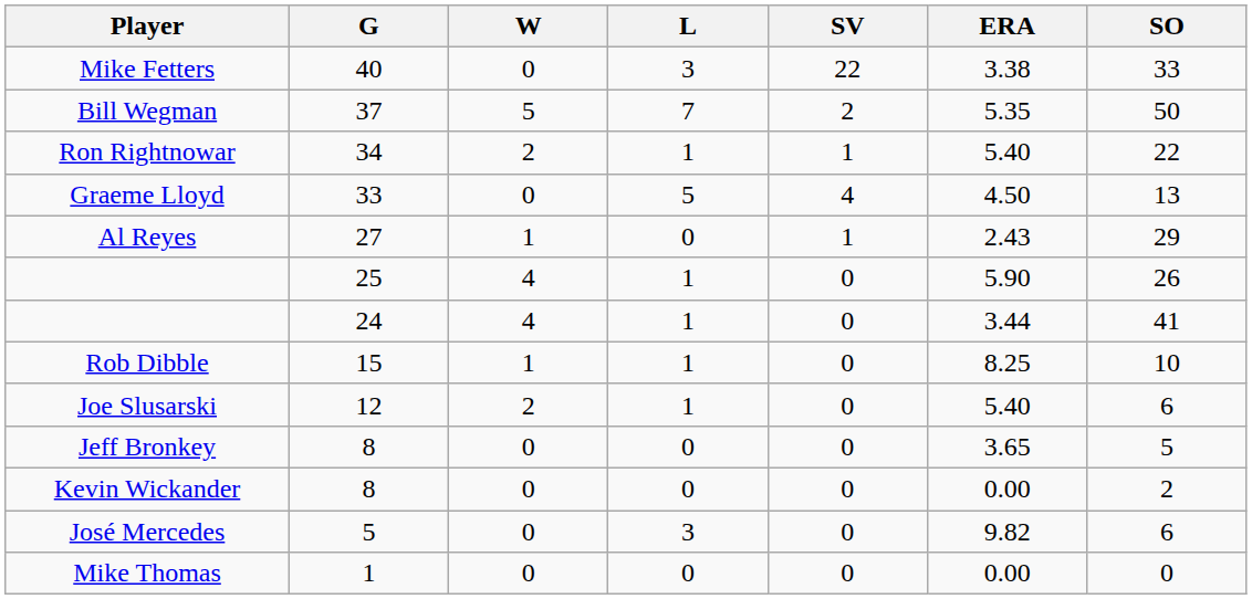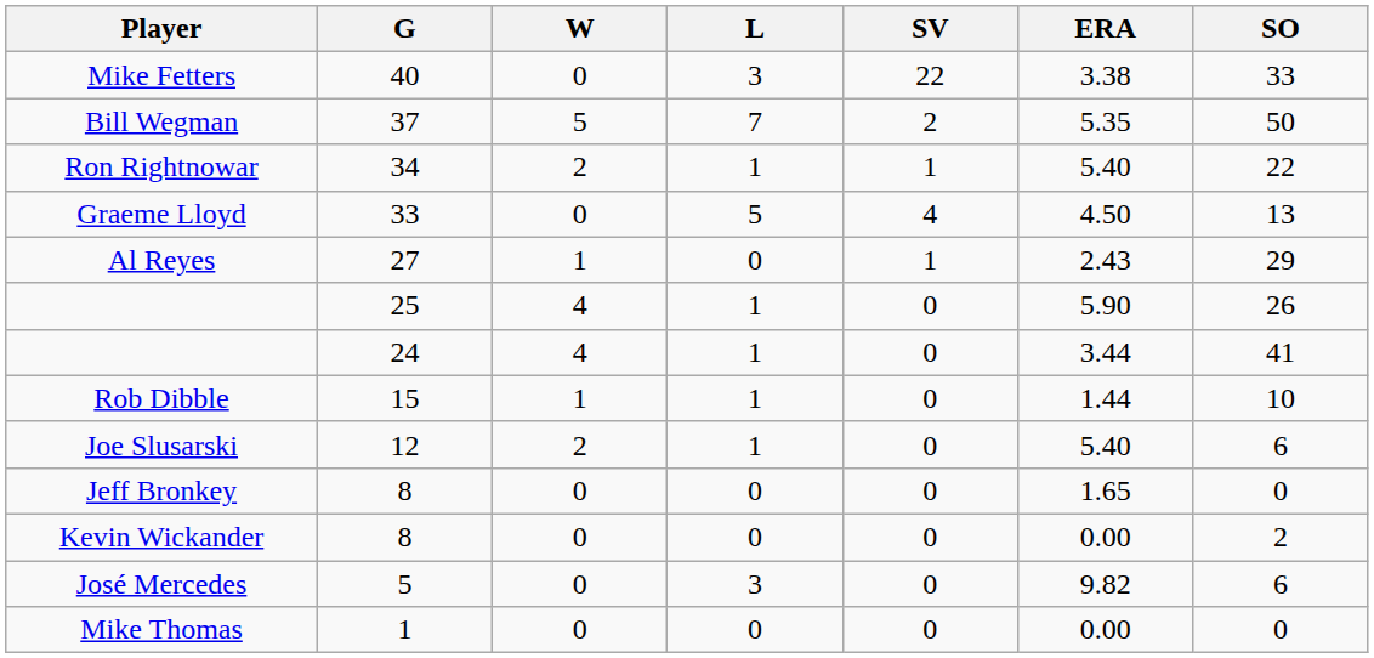Rob Dibble | ERA: 8.25 -> 1.44
Jeff Bronkey | ERA: 3.65 -> 1.65
Jeff Bronkey | SO: 5 -> 0
